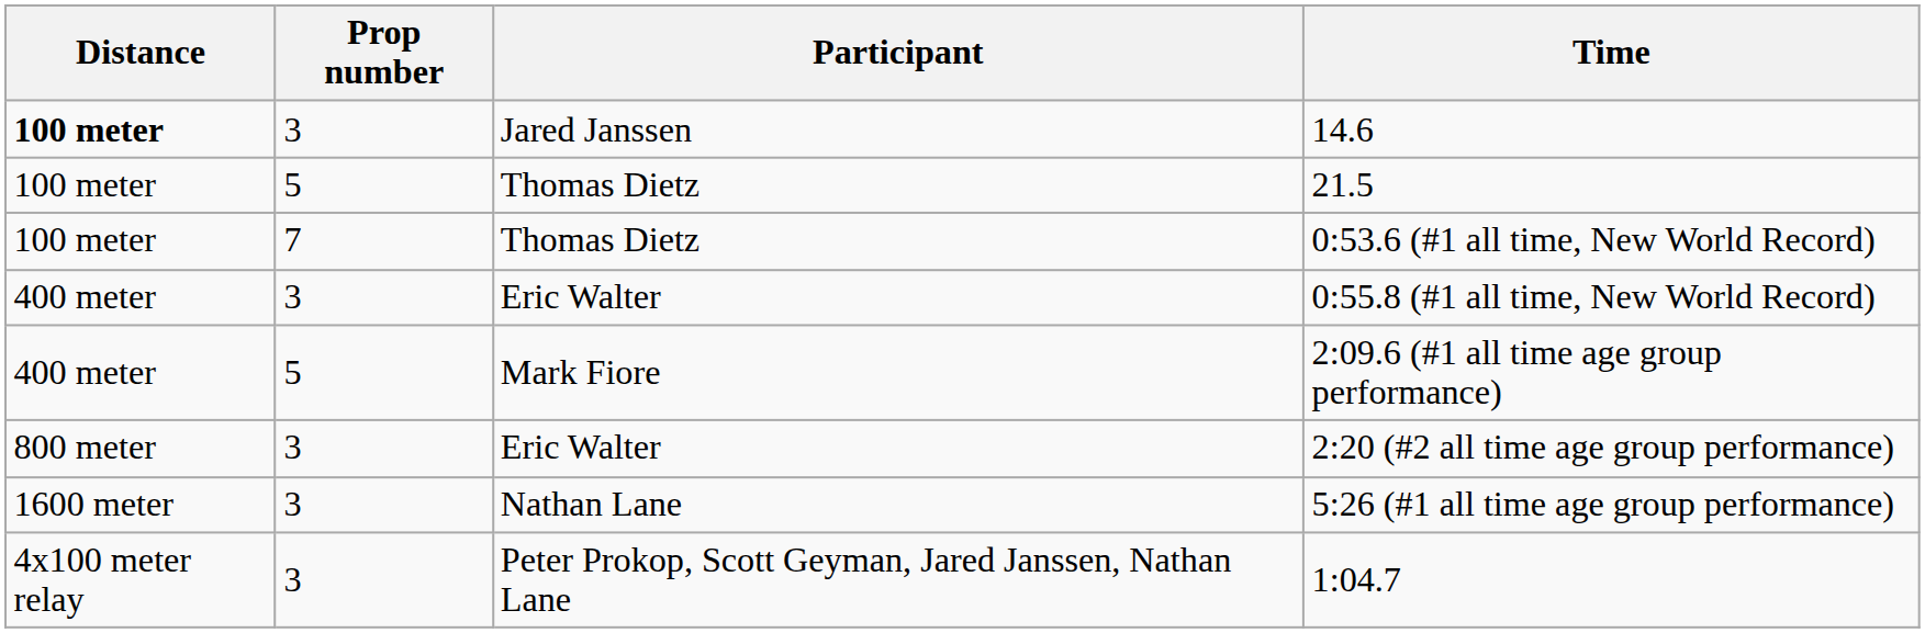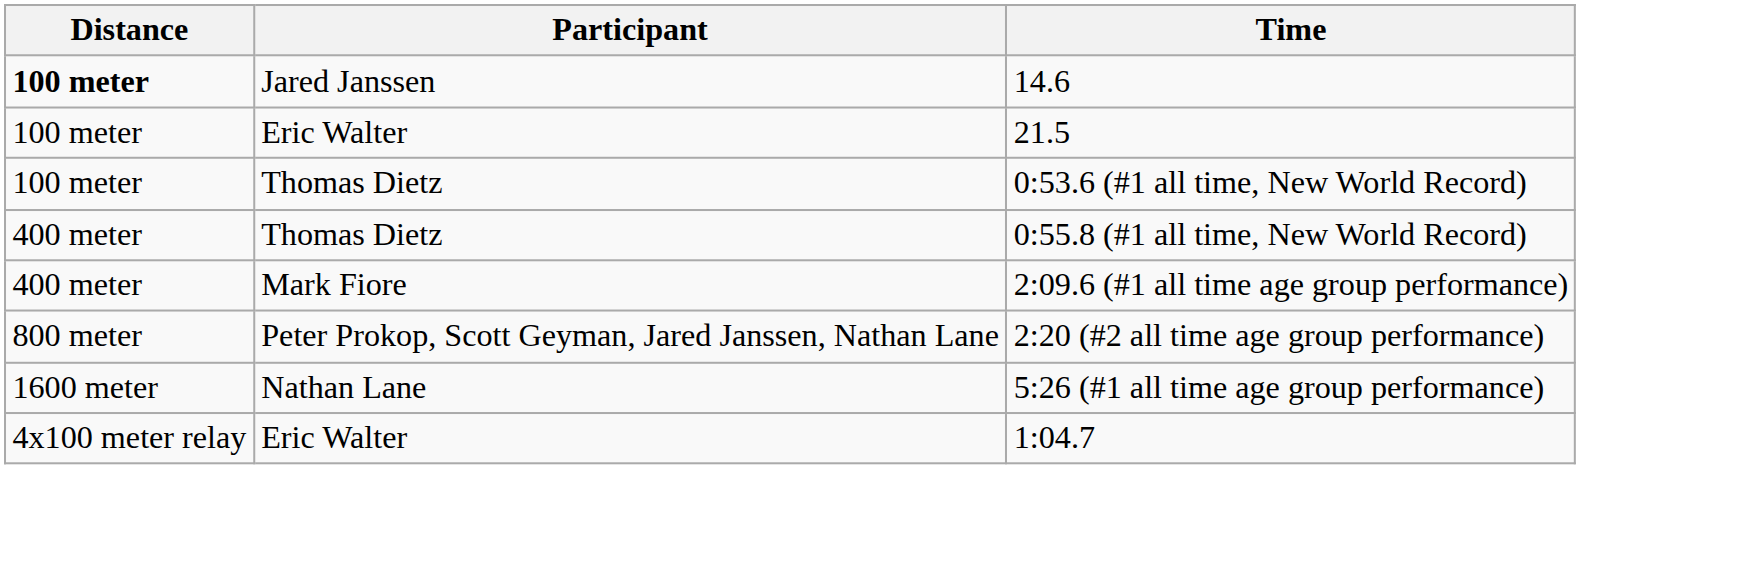- column: Prop number | 3 | 5 | 7 | 3 | 5 | 3 | 3 | 3
21.5 | Participant: Thomas Dietz -> Eric Walter
0:55.8 (#1 all time, New World Record) | Participant: Eric Walter -> Thomas Dietz
2:20 (#2 all time age group performance) | Participant: Eric Walter -> Peter Prokop, Scott Geyman, Jared Janssen, Nathan Lane
1:04.7 | Participant: Peter Prokop, Scott Geyman, Jared Janssen, Nathan Lane -> Eric Walter
